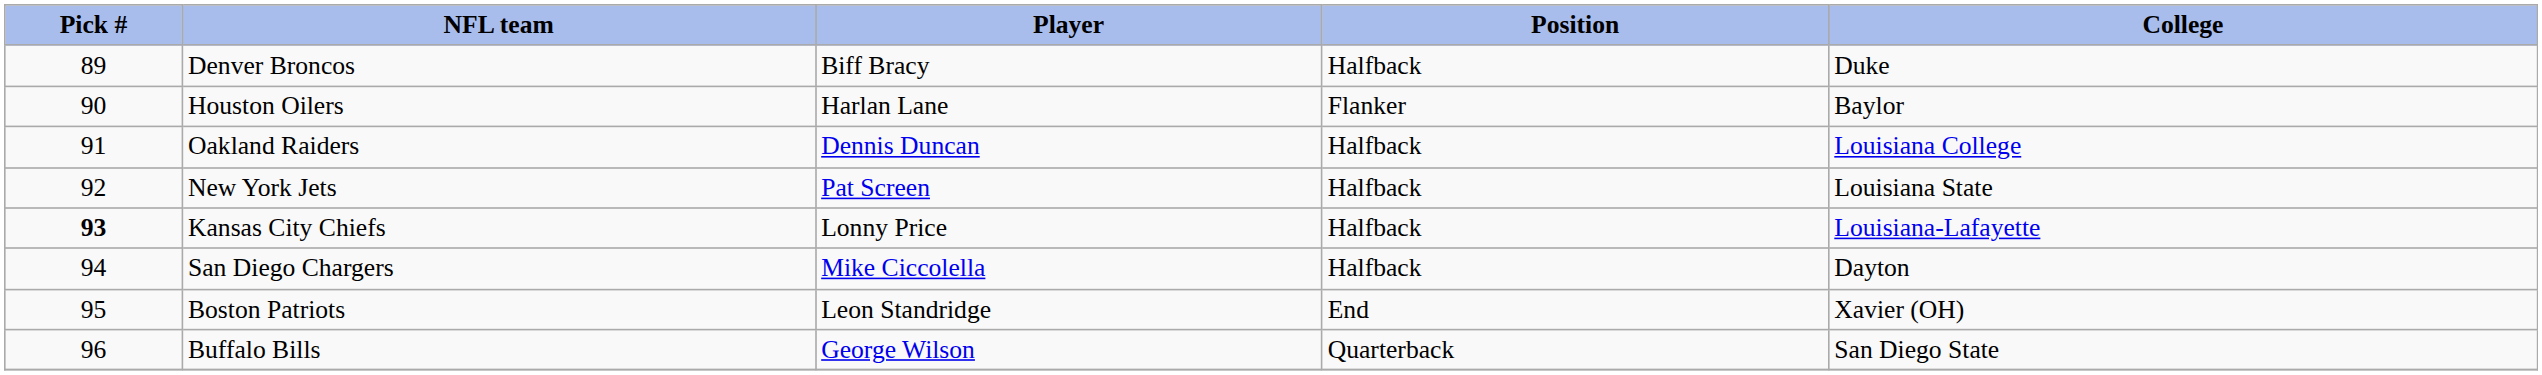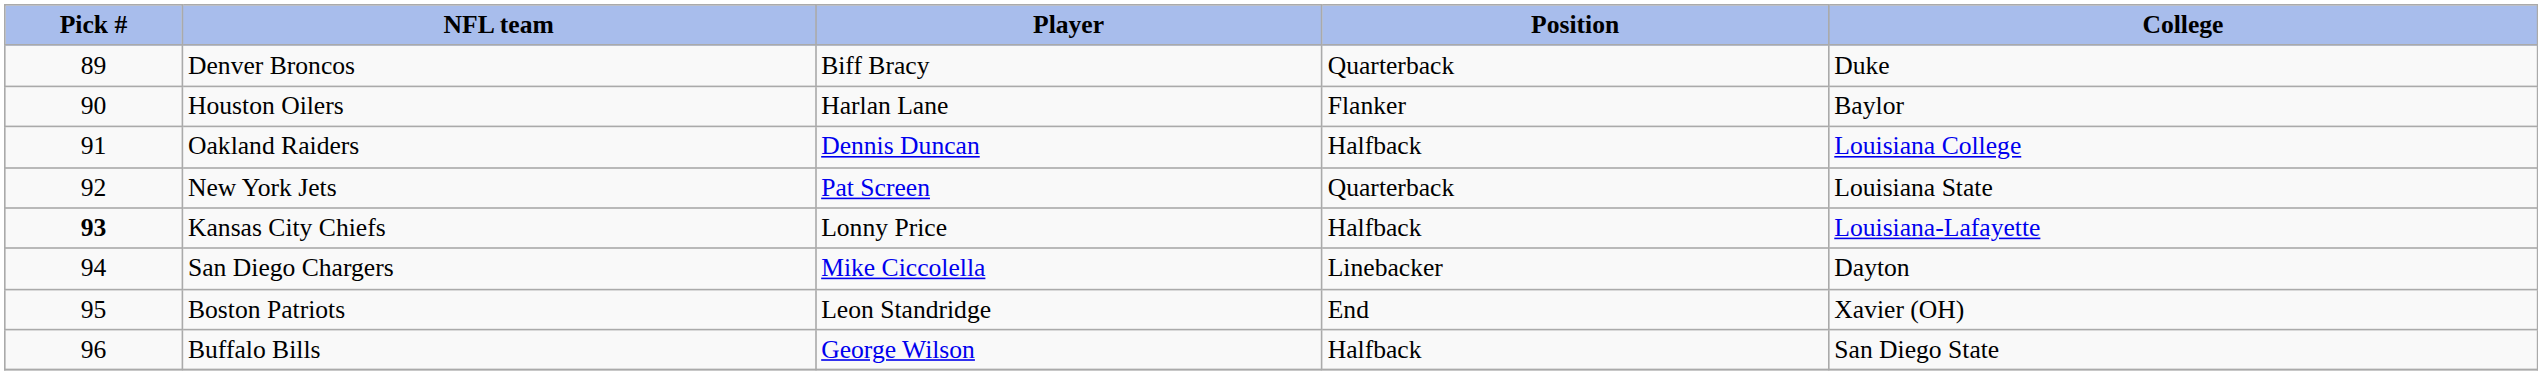Denver Broncos | Position: Halfback -> Quarterback
New York Jets | Position: Halfback -> Quarterback
San Diego Chargers | Position: Halfback -> Linebacker
Buffalo Bills | Position: Quarterback -> Halfback
